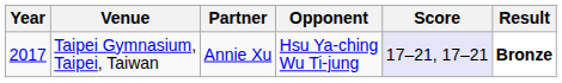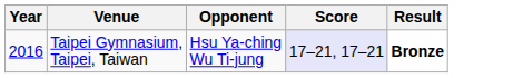- column: Partner | Annie Xu
Taipei Gymnasium, Taipei, Taiwan | Year: 2017 -> 2016
